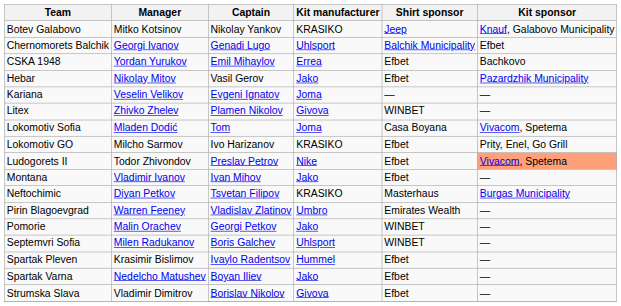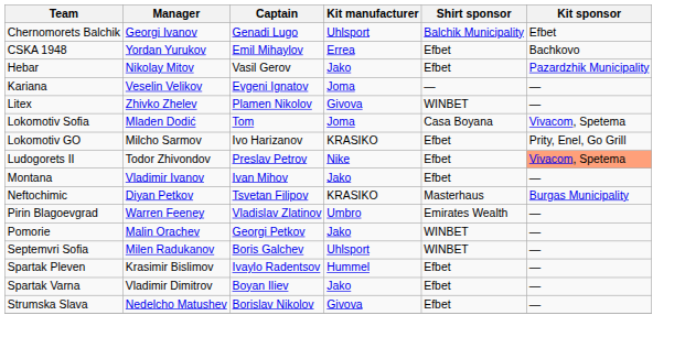- row: Botev Galabovo | Mitko Kotsinov | Nikolay Yankov | KRASIKO | Jeep | Knauf, Galabovo Municipality
Spartak Varna | Manager: Nedelcho Matushev -> Vladimir Dimitrov
Strumska Slava | Manager: Vladimir Dimitrov -> Nedelcho Matushev
